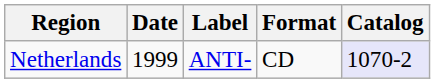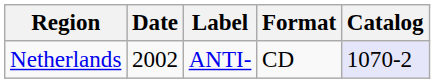Netherlands | Date: 1999 -> 2002
